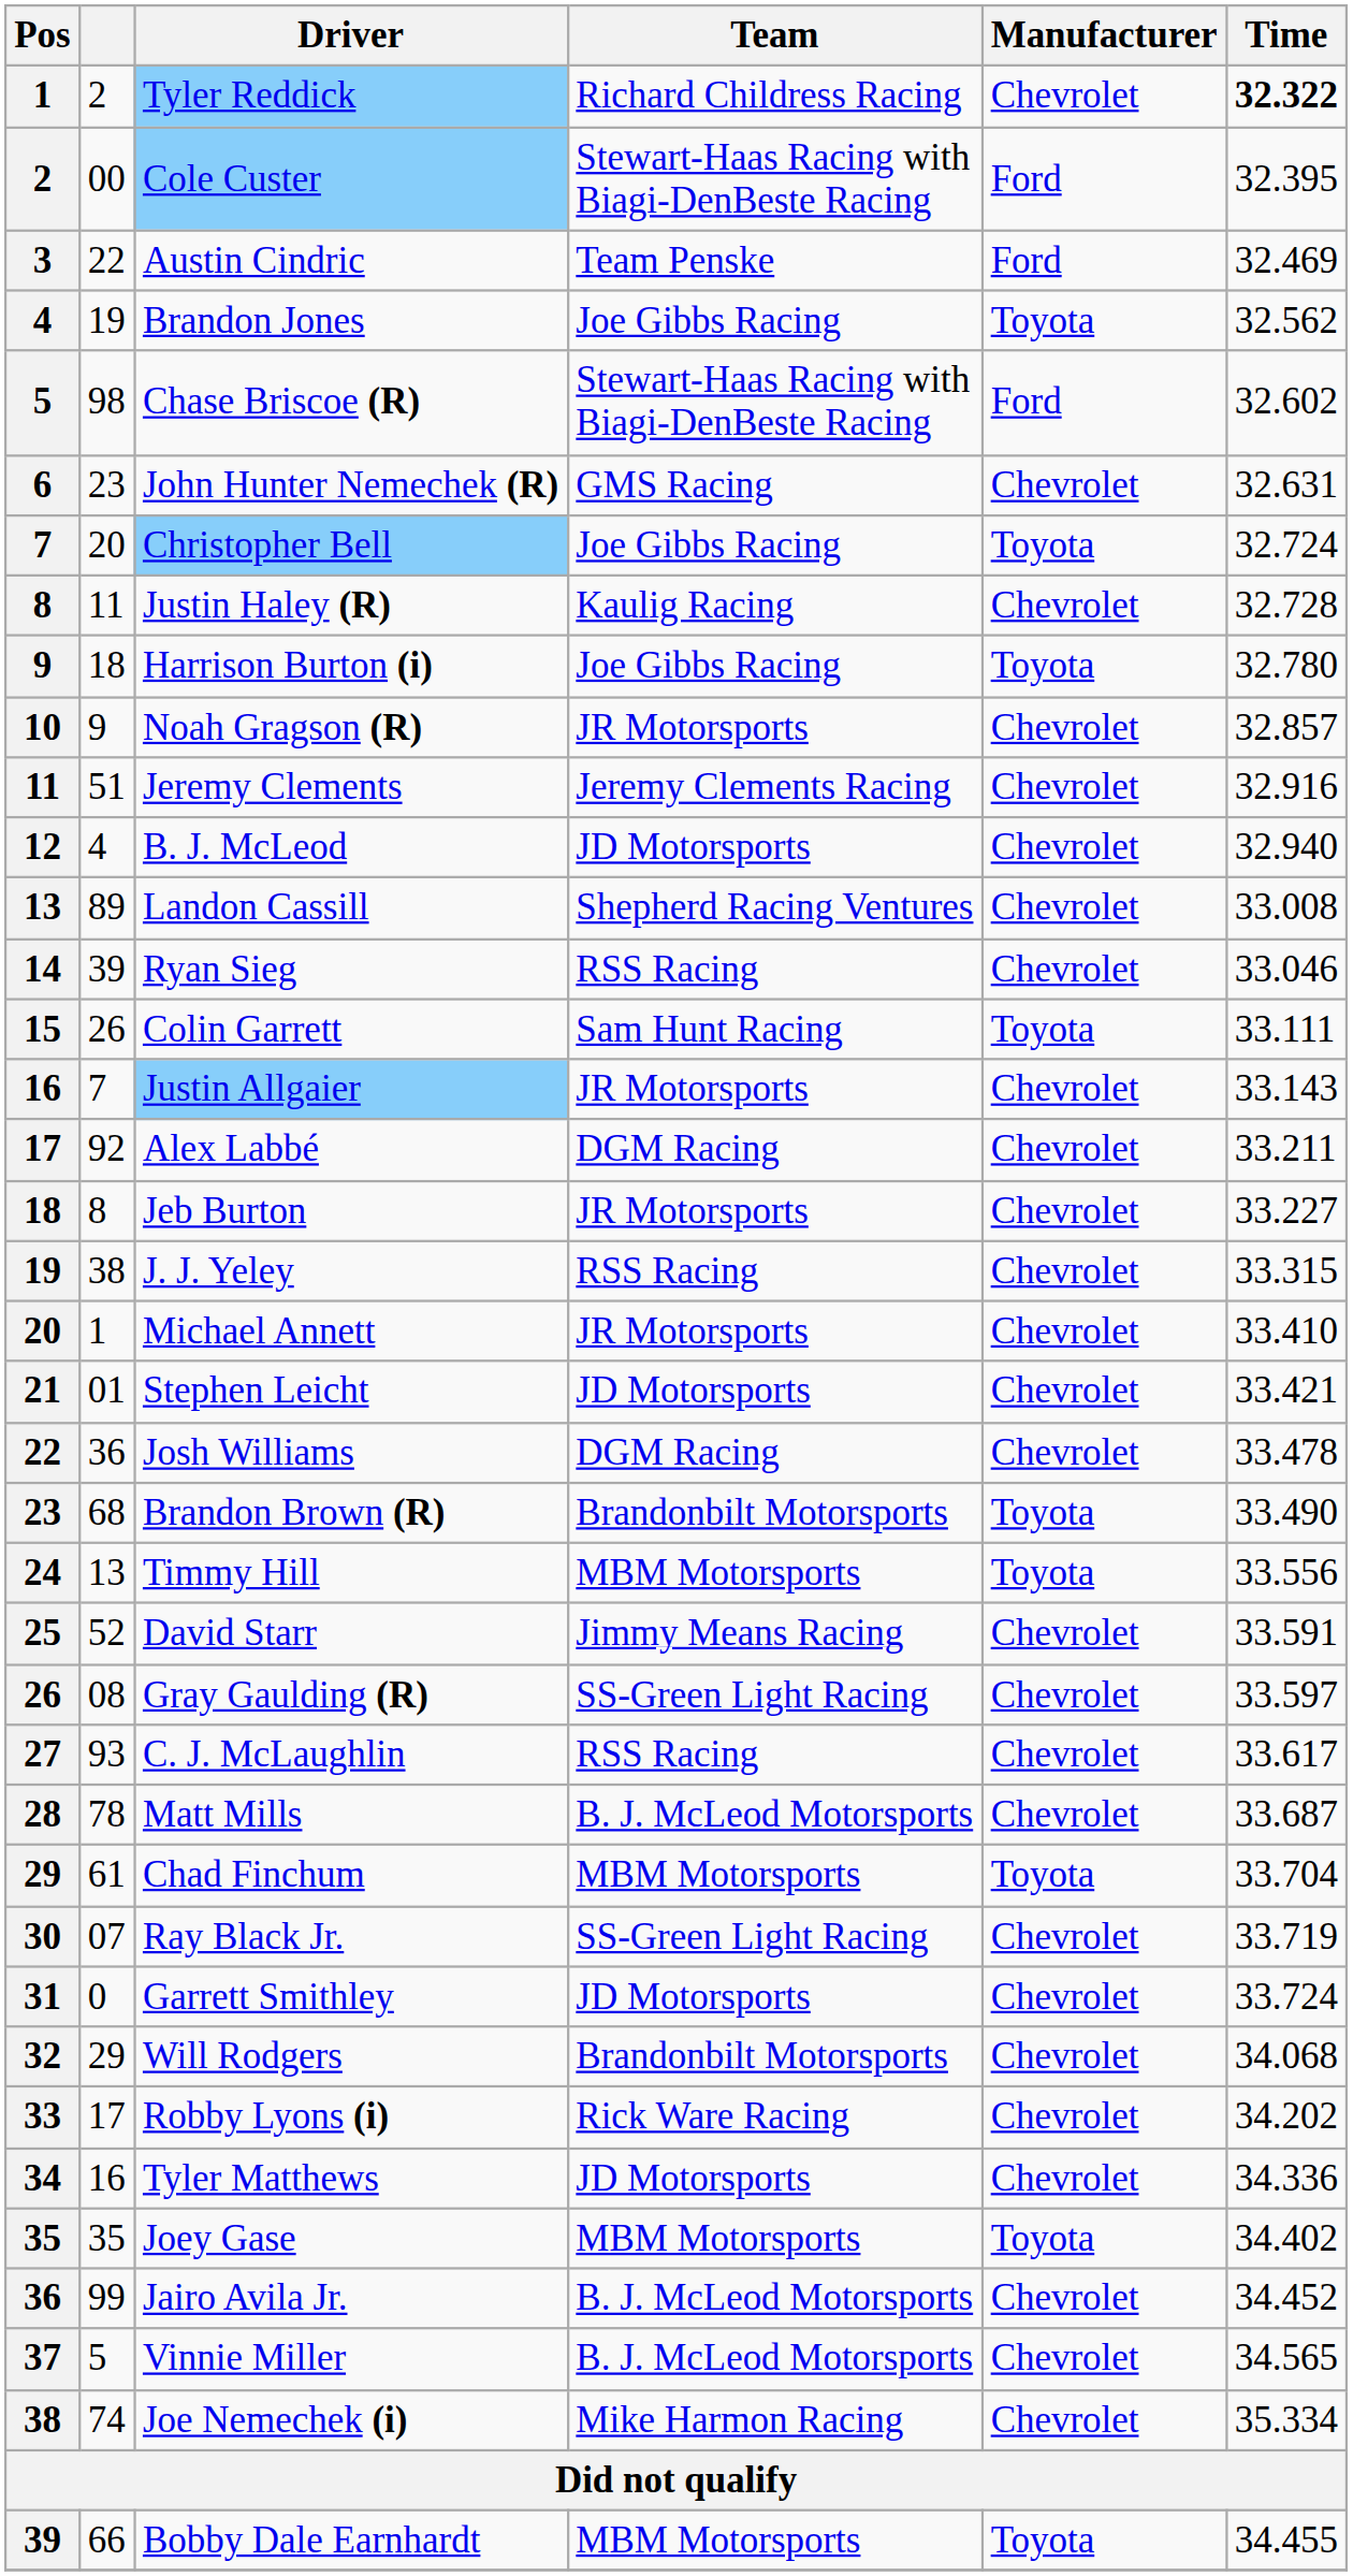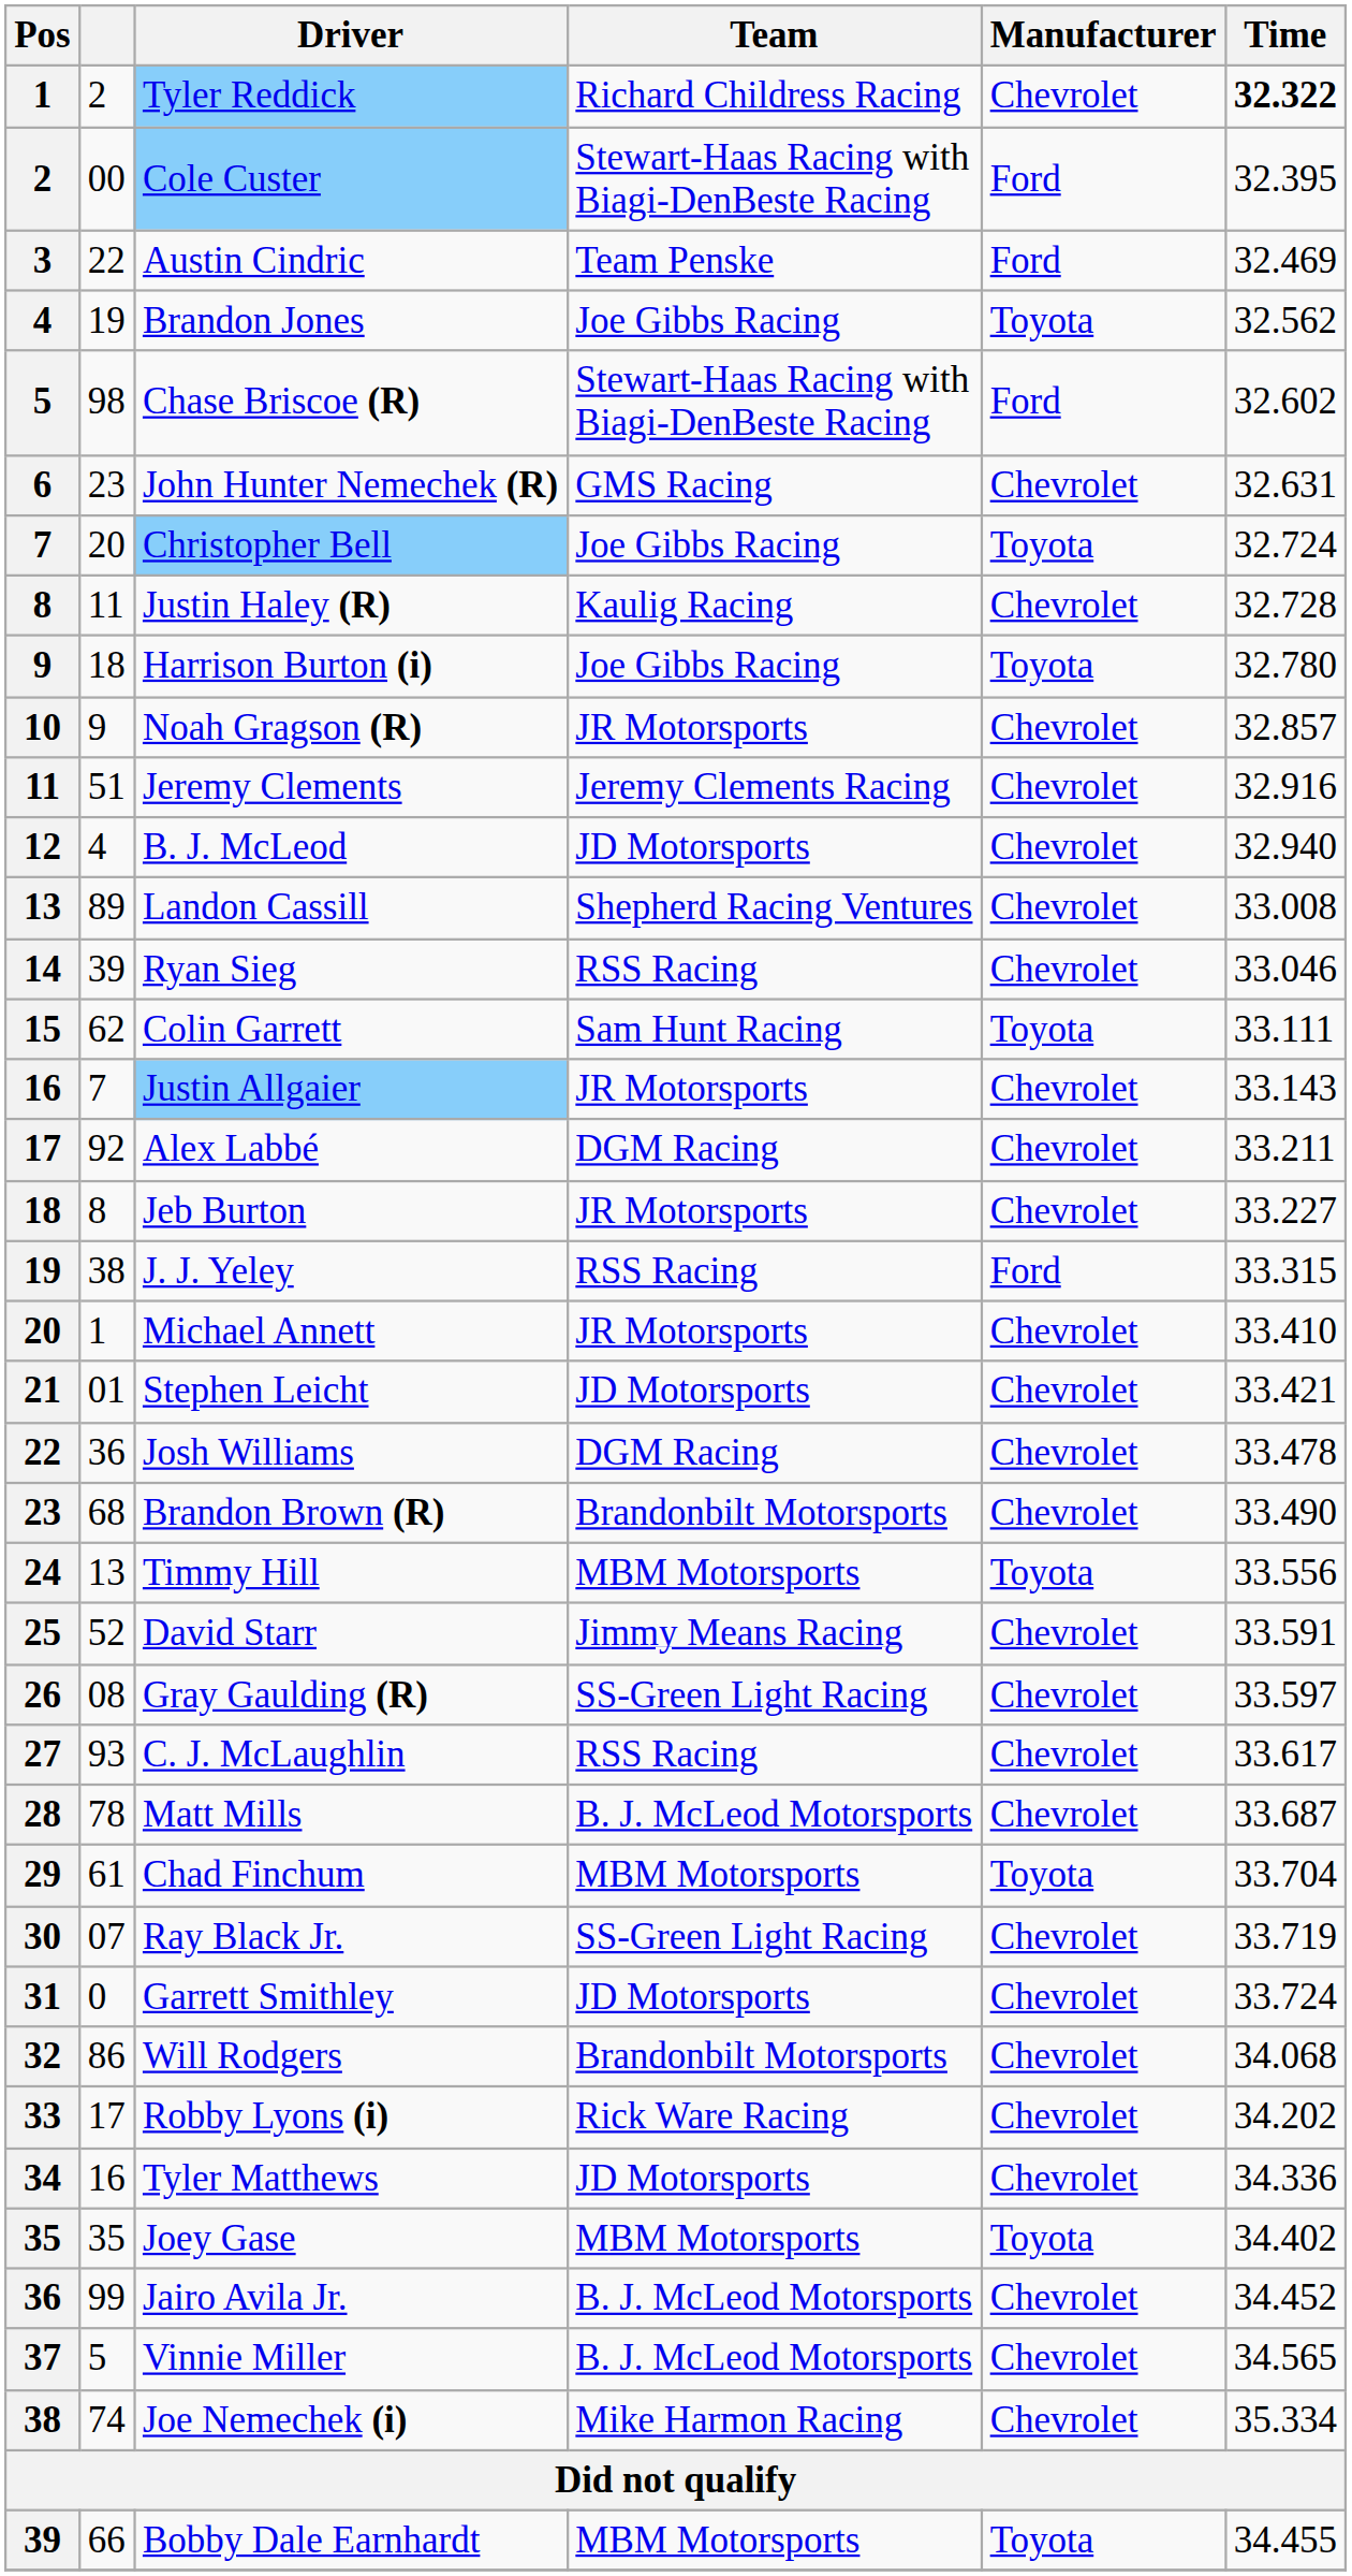Colin Garrett | column 2: 26 -> 62
J. J. Yeley | Manufacturer: Chevrolet -> Ford
Brandon Brown (R) | Manufacturer: Toyota -> Chevrolet
Will Rodgers | column 2: 29 -> 86
